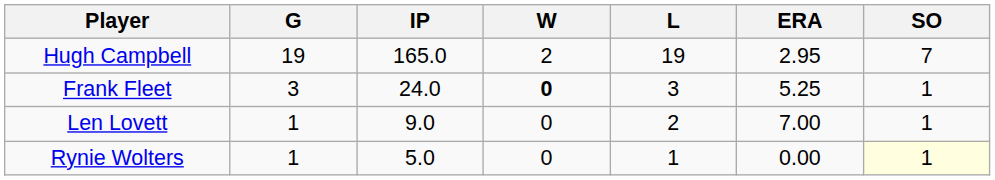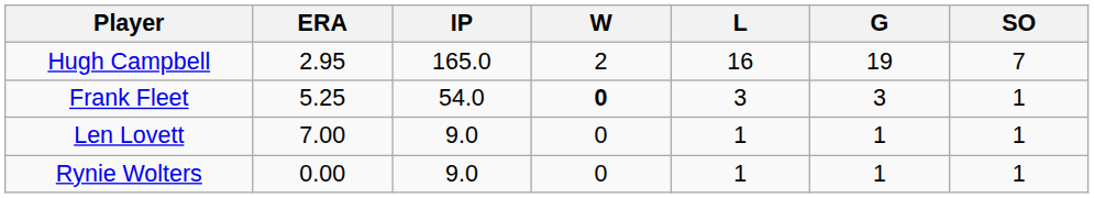columns swapped: G <-> ERA
Hugh Campbell | L: 19 -> 16
Frank Fleet | IP: 24.0 -> 54.0
Len Lovett | L: 2 -> 1
Rynie Wolters | IP: 5.0 -> 9.0
Rynie Wolters | SO: lightyellow background -> no background
